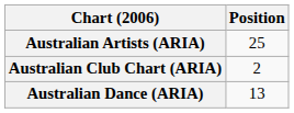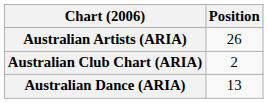Australian Artists (ARIA) | Position: 25 -> 26
